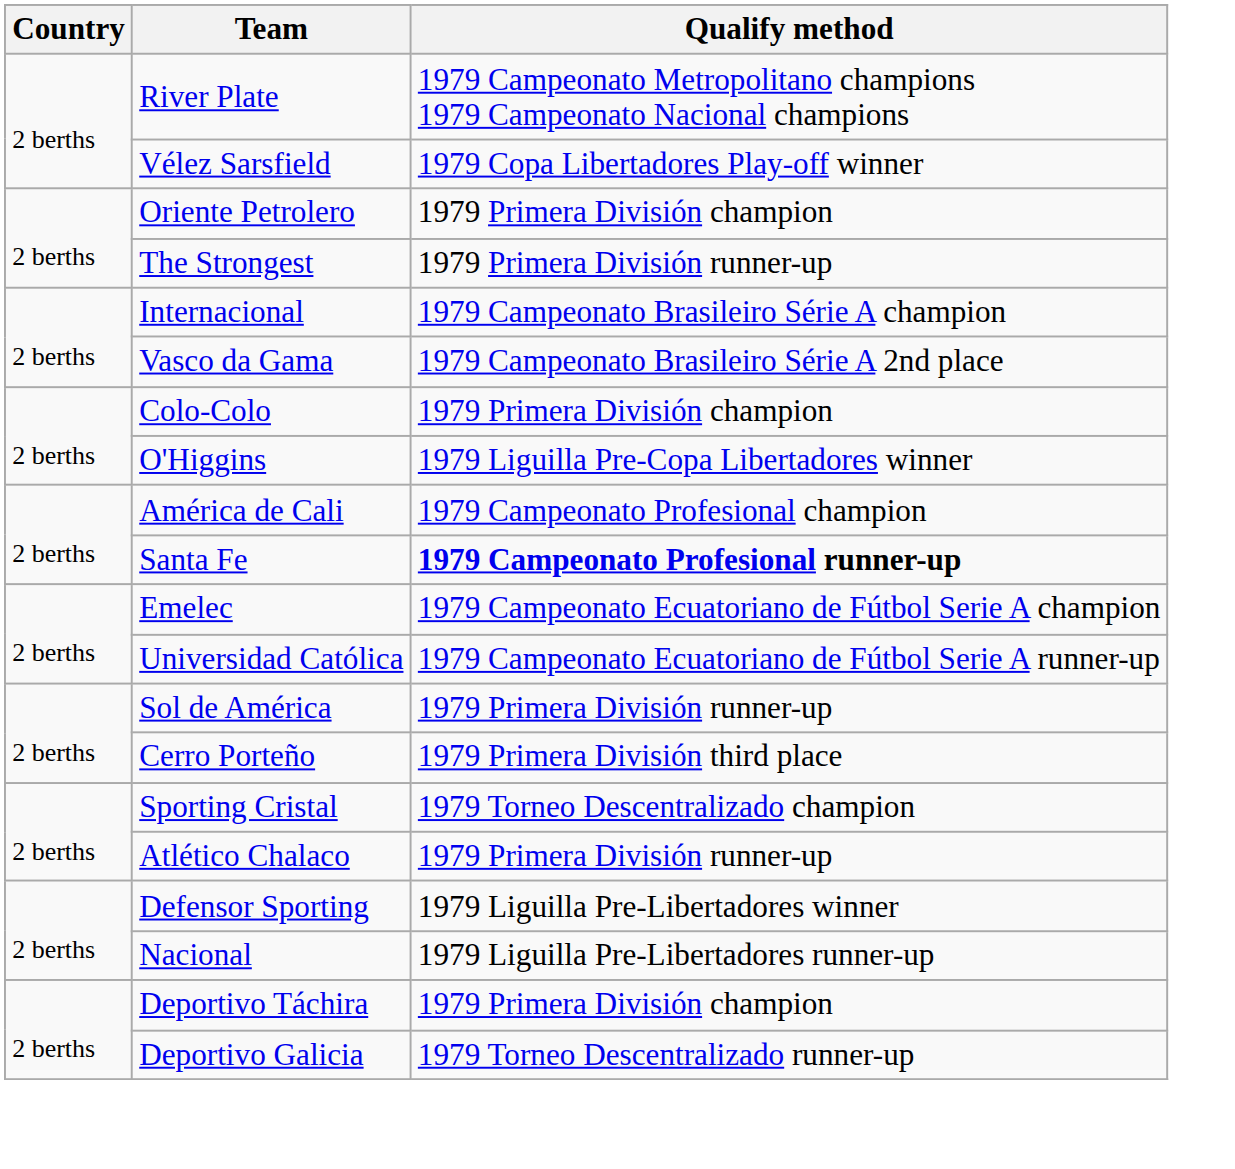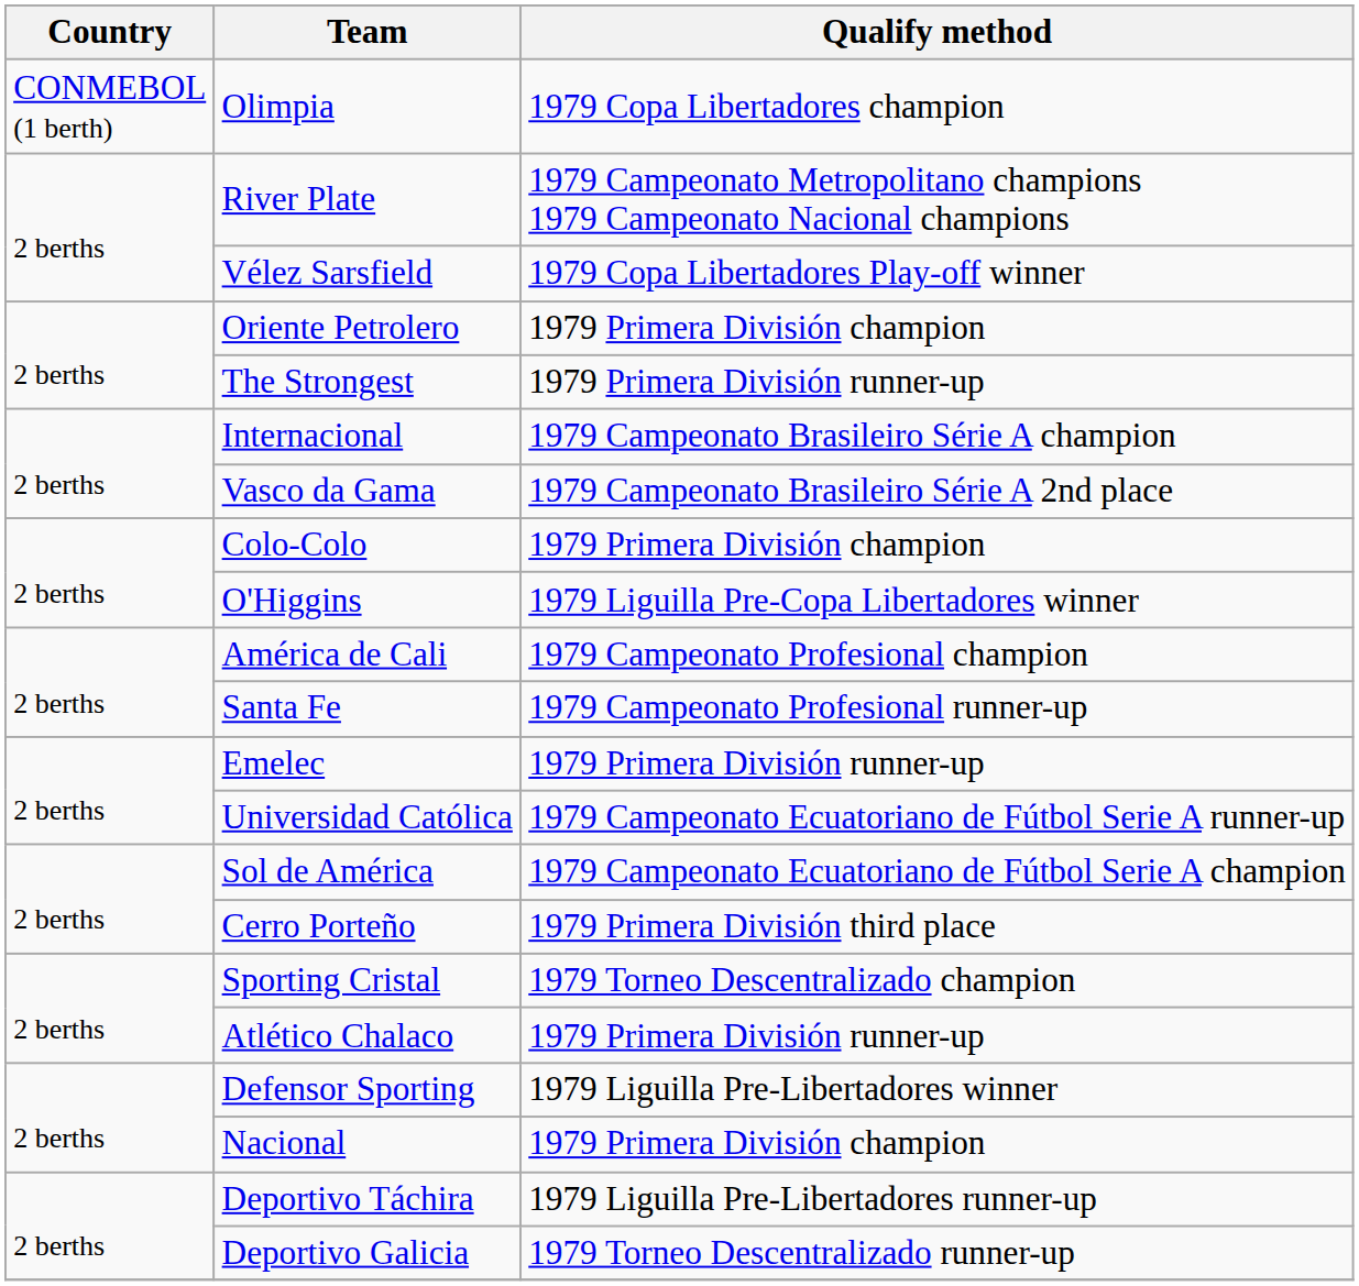+ row: CONMEBOL (1 berth) | Olimpia | 1979 Copa Libertadores champion
Santa Fe | Qualify method: bold -> normal
Emelec | Qualify method: 1979 Campeonato Ecuatoriano de Fútbol Serie A champion -> 1979 Primera División runner-up
Sol de América | Qualify method: 1979 Primera División runner-up -> 1979 Campeonato Ecuatoriano de Fútbol Serie A champion
Nacional | Qualify method: 1979 Liguilla Pre-Libertadores runner-up -> 1979 Primera División champion
Deportivo Táchira | Qualify method: 1979 Primera División champion -> 1979 Liguilla Pre-Libertadores runner-up
